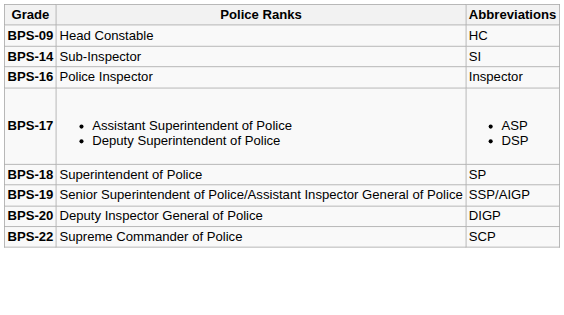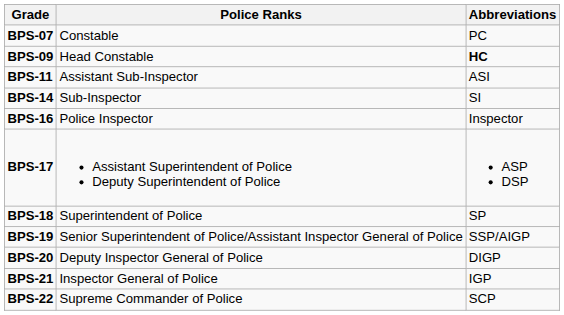+ row: BPS-07 | Constable | PC
BPS-09 | Abbreviations: normal -> bold
+ row: BPS-11 | Assistant Sub-Inspector | ASI
+ row: BPS-21 | Inspector General of Police | IGP
